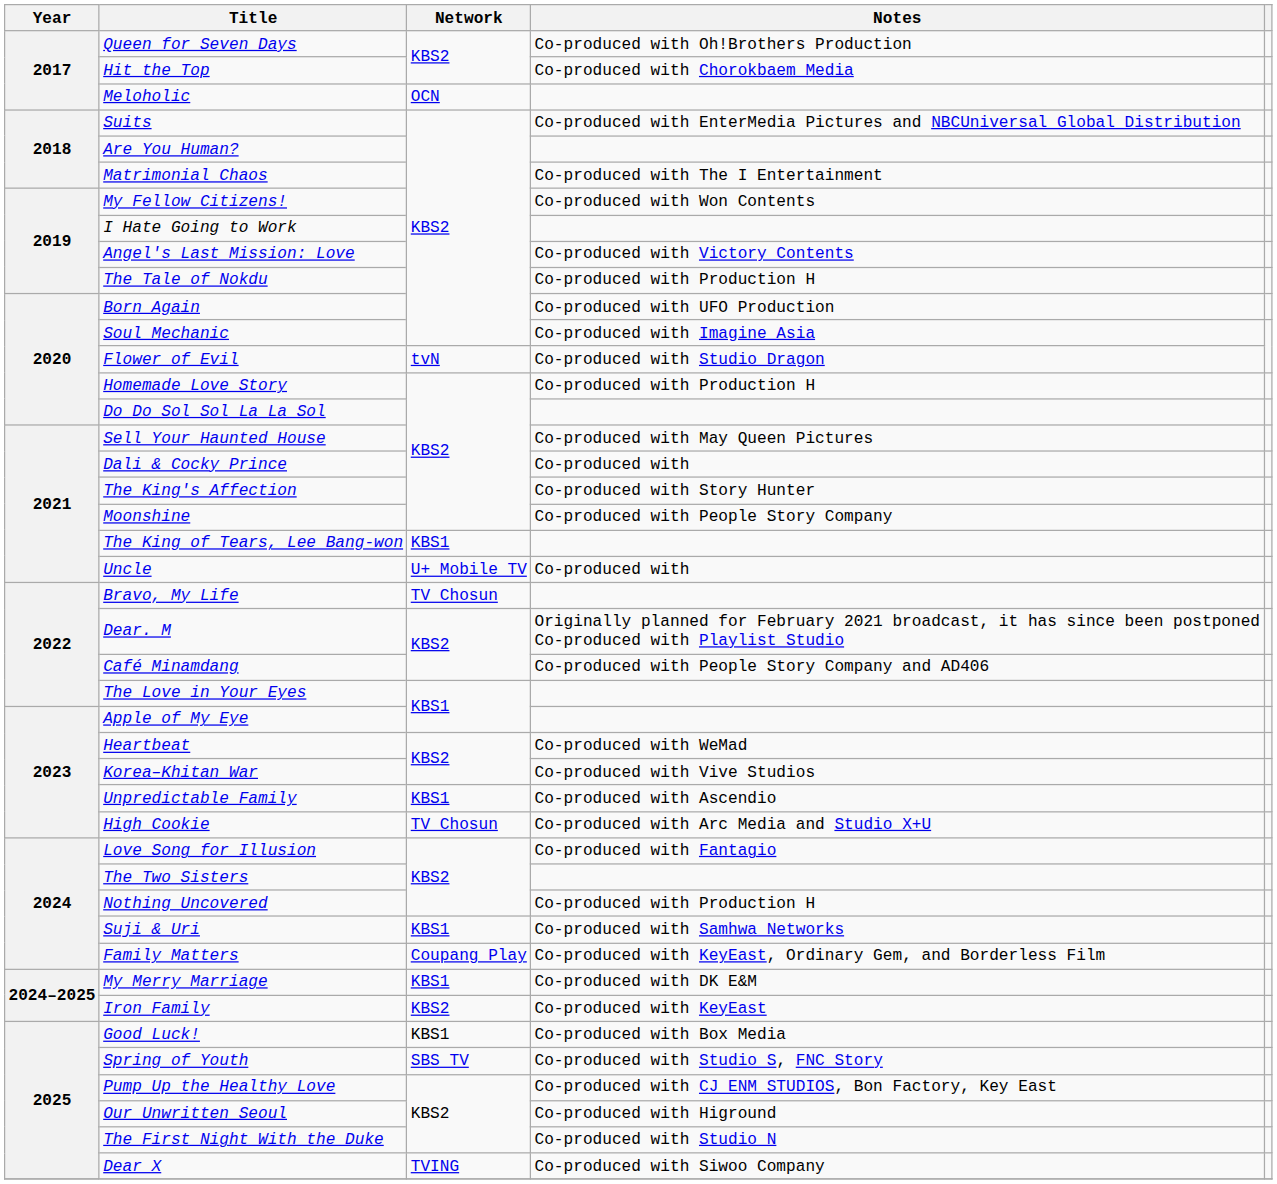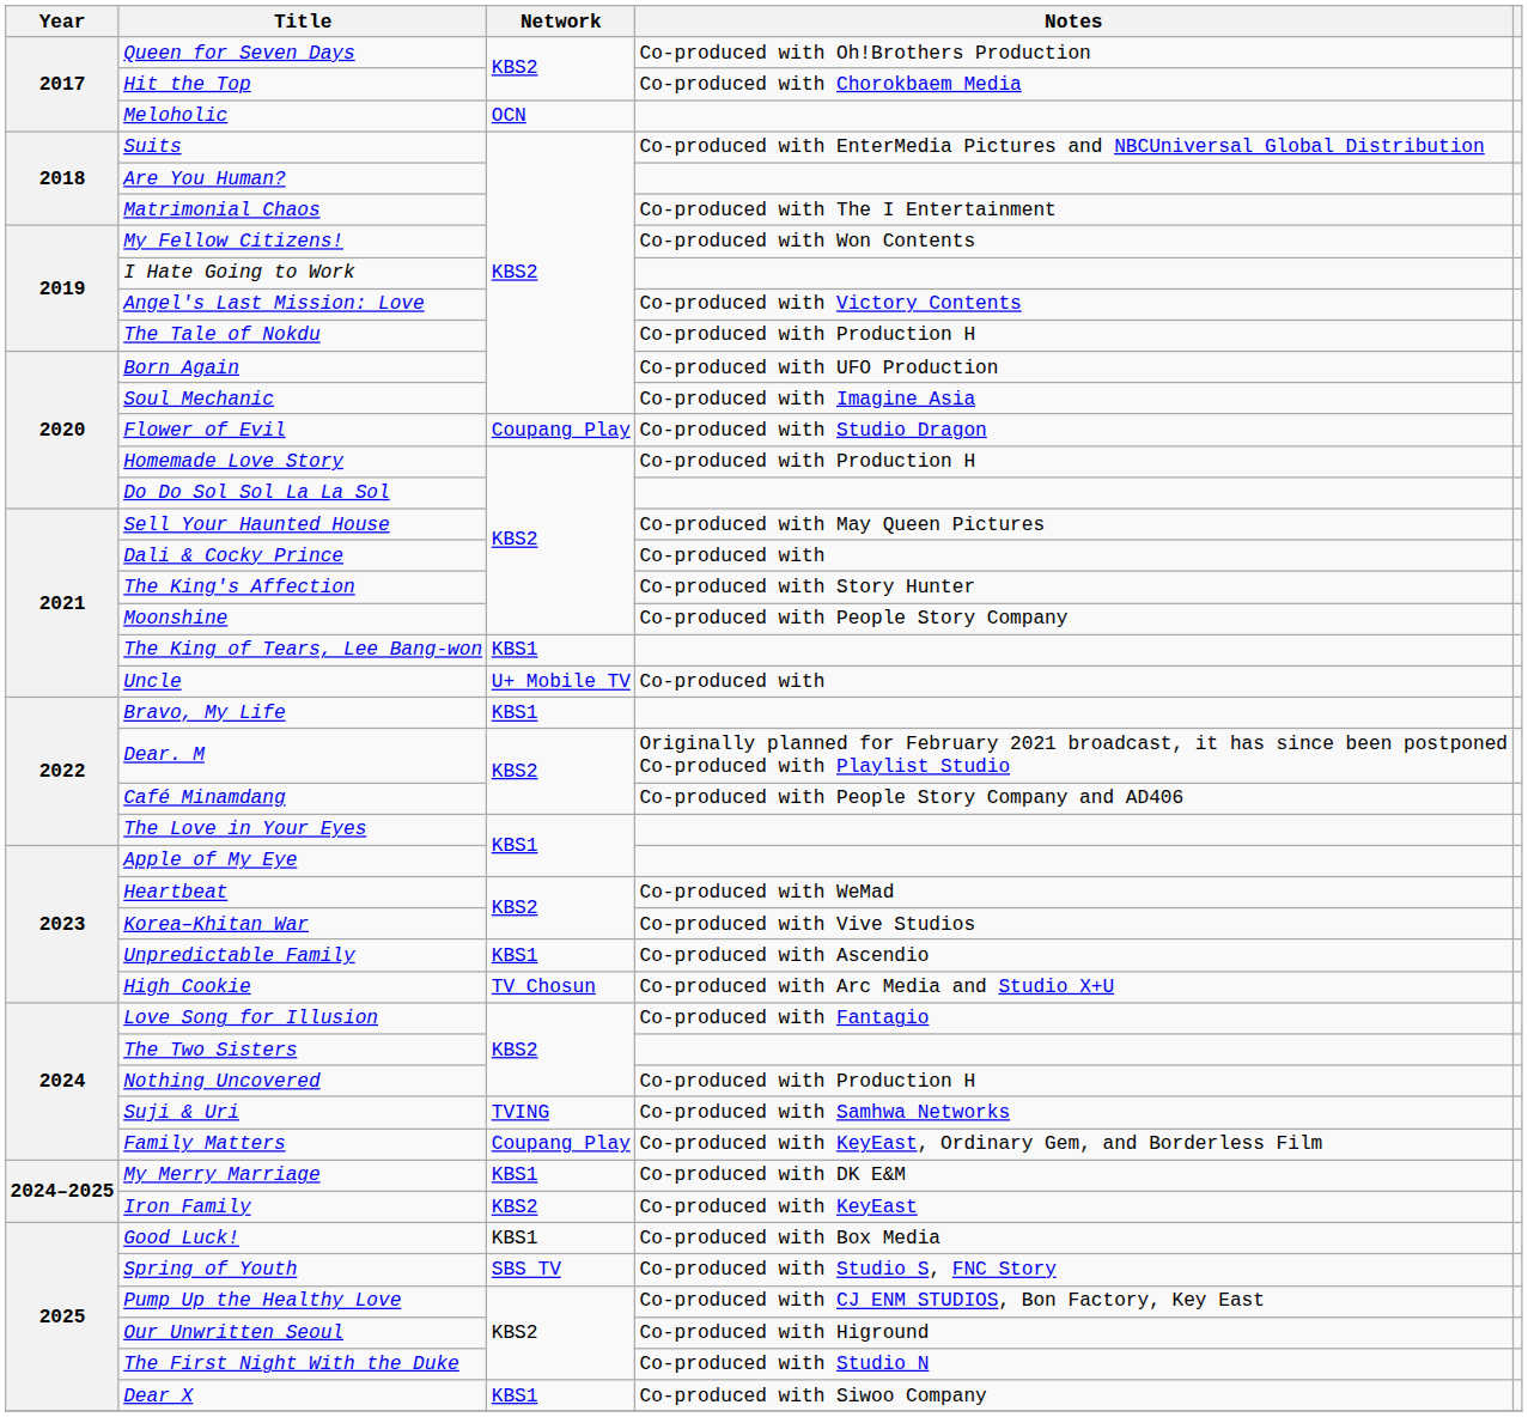Flower of Evil | Network: tvN -> Coupang Play
Bravo, My Life | Network: TV Chosun -> KBS1
Suji & Uri | Network: KBS1 -> TVING
Dear X | Network: TVING -> KBS1
